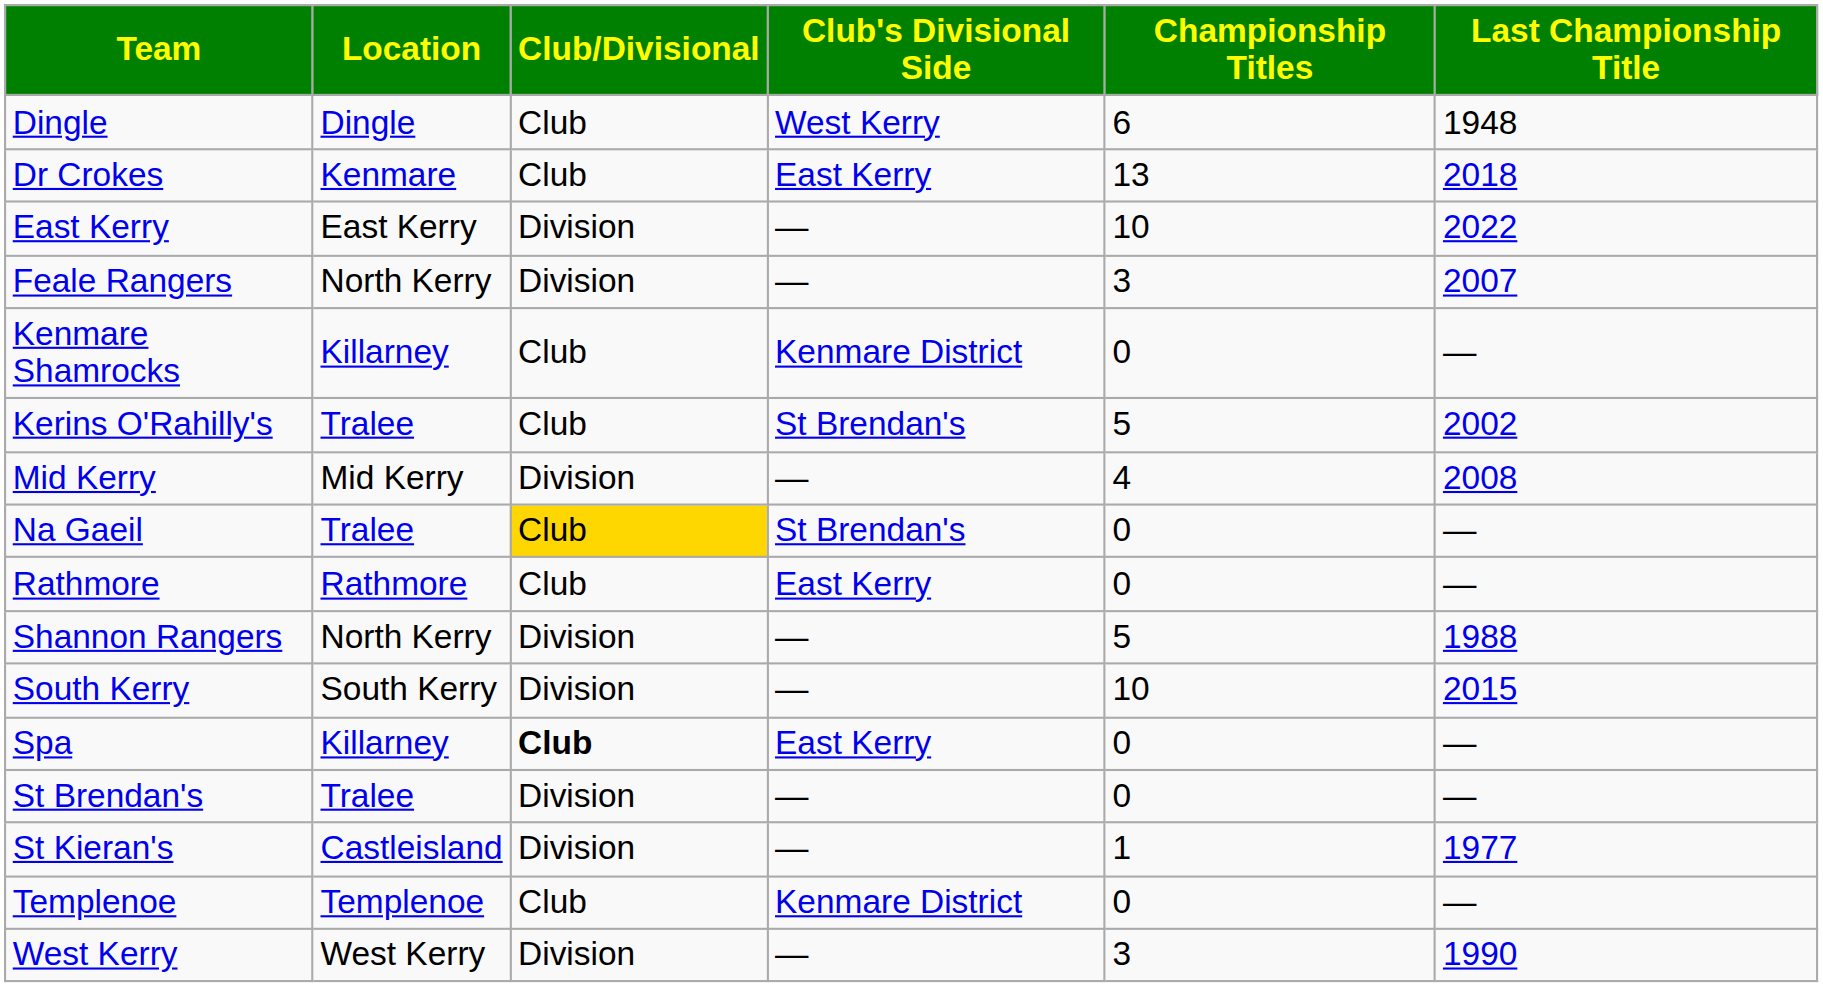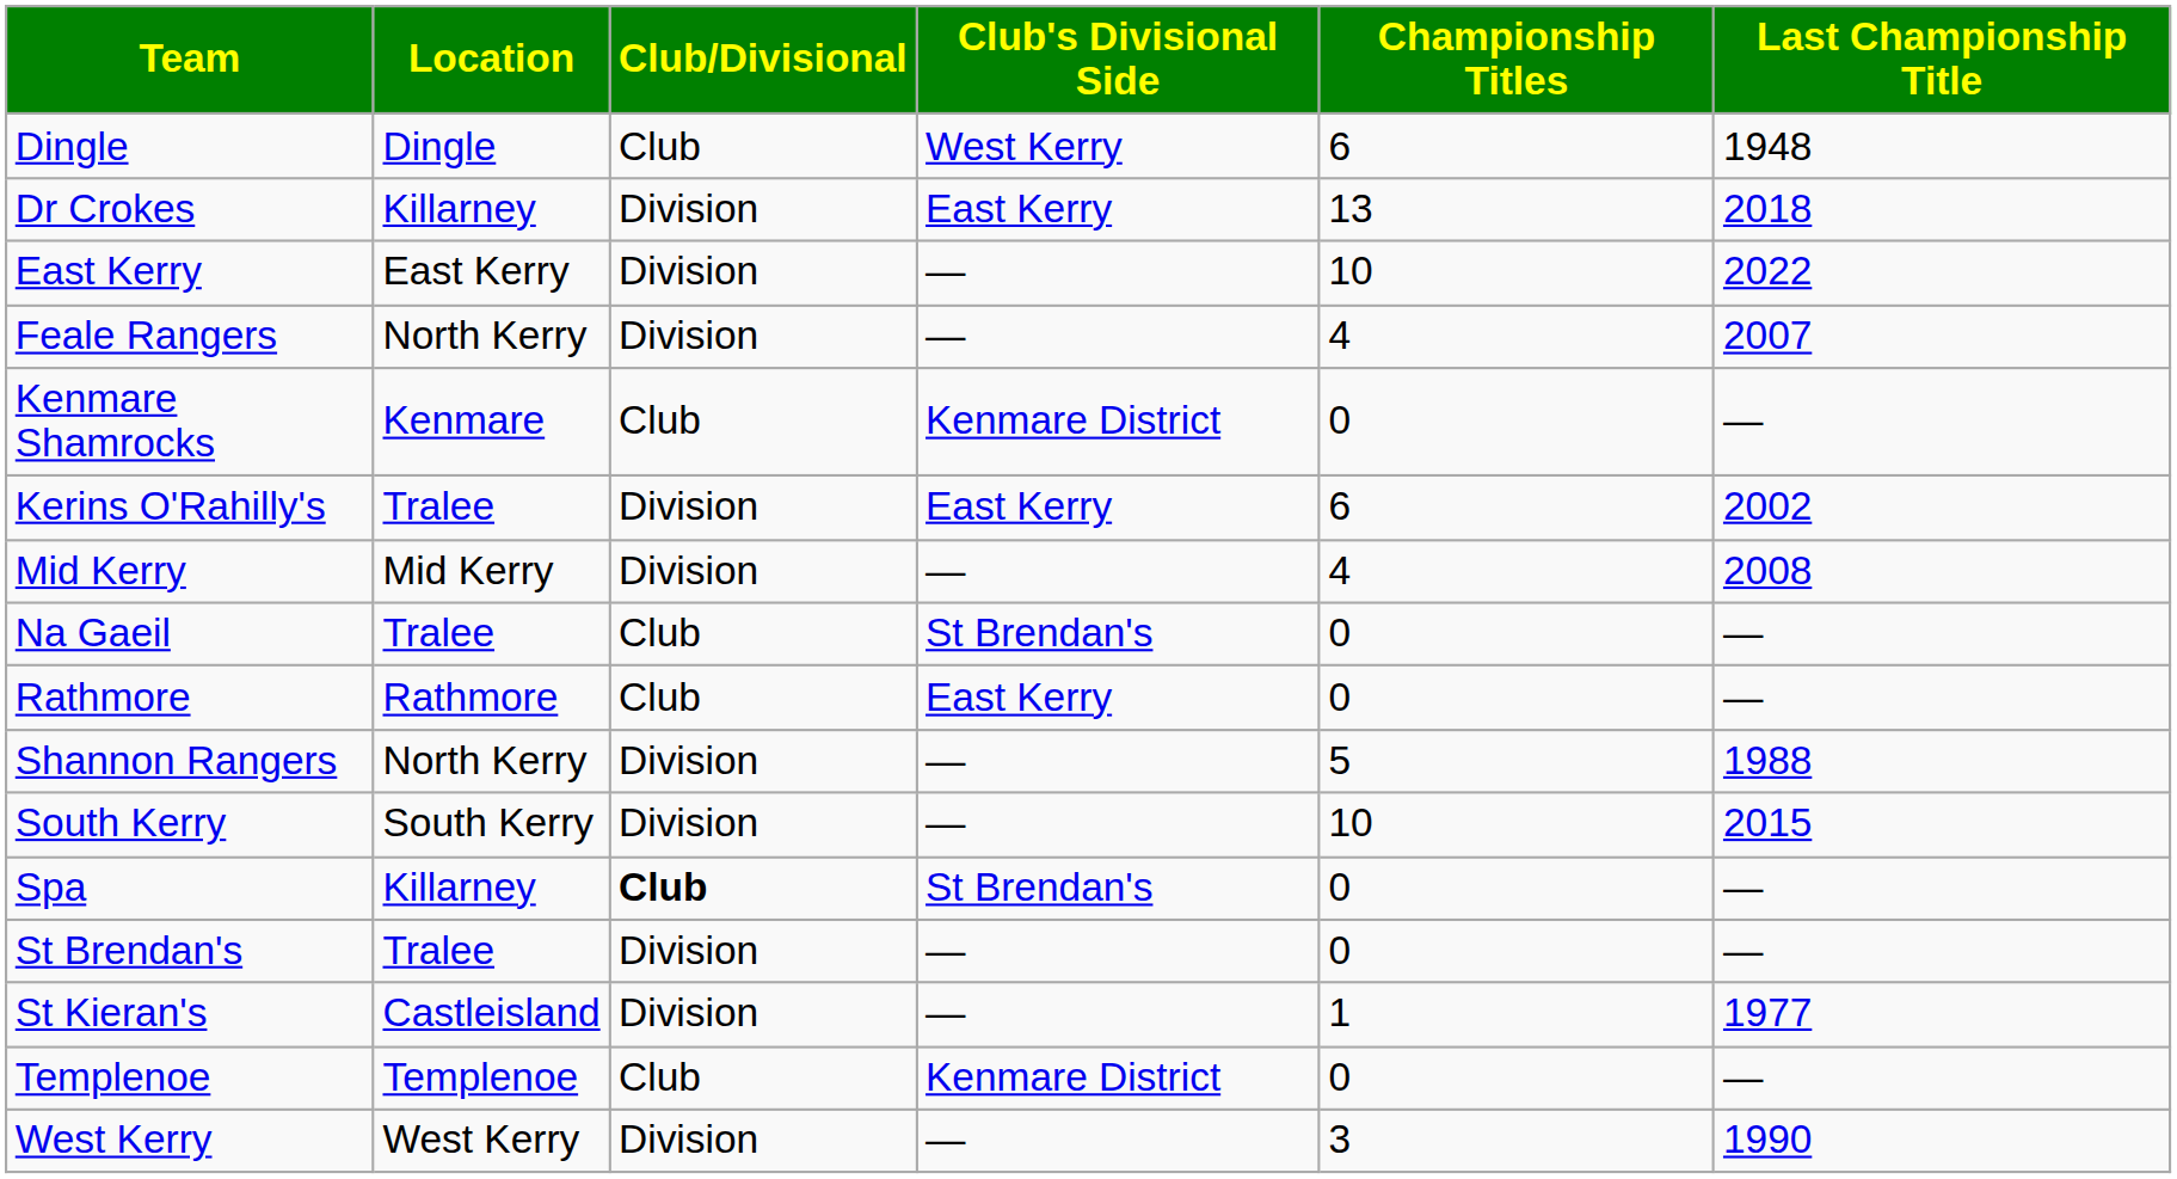Dr Crokes | Location: Kenmare -> Killarney
Dr Crokes | Club/Divisional: Club -> Division
Feale Rangers | Championship Titles: 3 -> 4
Kenmare Shamrocks | Location: Killarney -> Kenmare
Kerins O'Rahilly's | Club/Divisional: Club -> Division
Kerins O'Rahilly's | Club's Divisional Side: St Brendan's -> East Kerry
Kerins O'Rahilly's | Championship Titles: 5 -> 6
Na Gaeil | Club/Divisional: gold background -> no background
Spa | Club's Divisional Side: East Kerry -> St Brendan's
